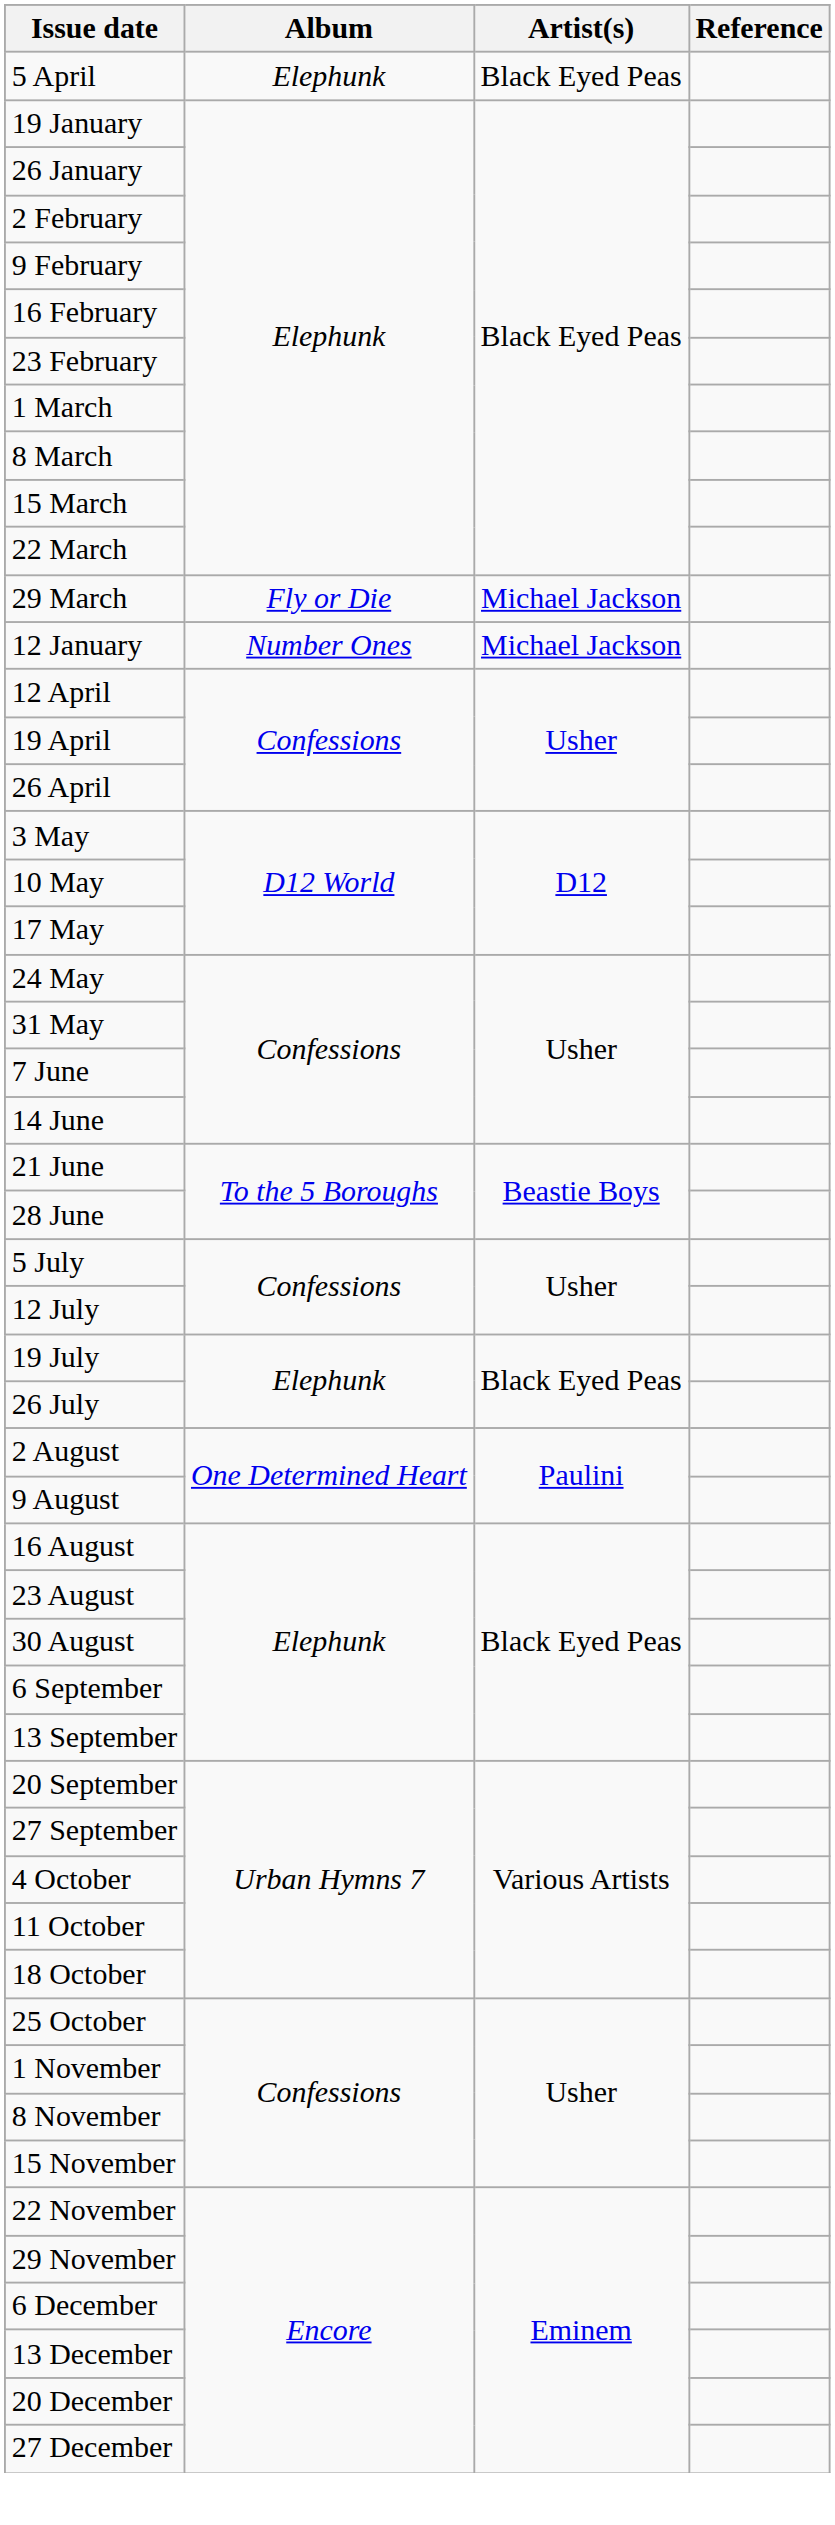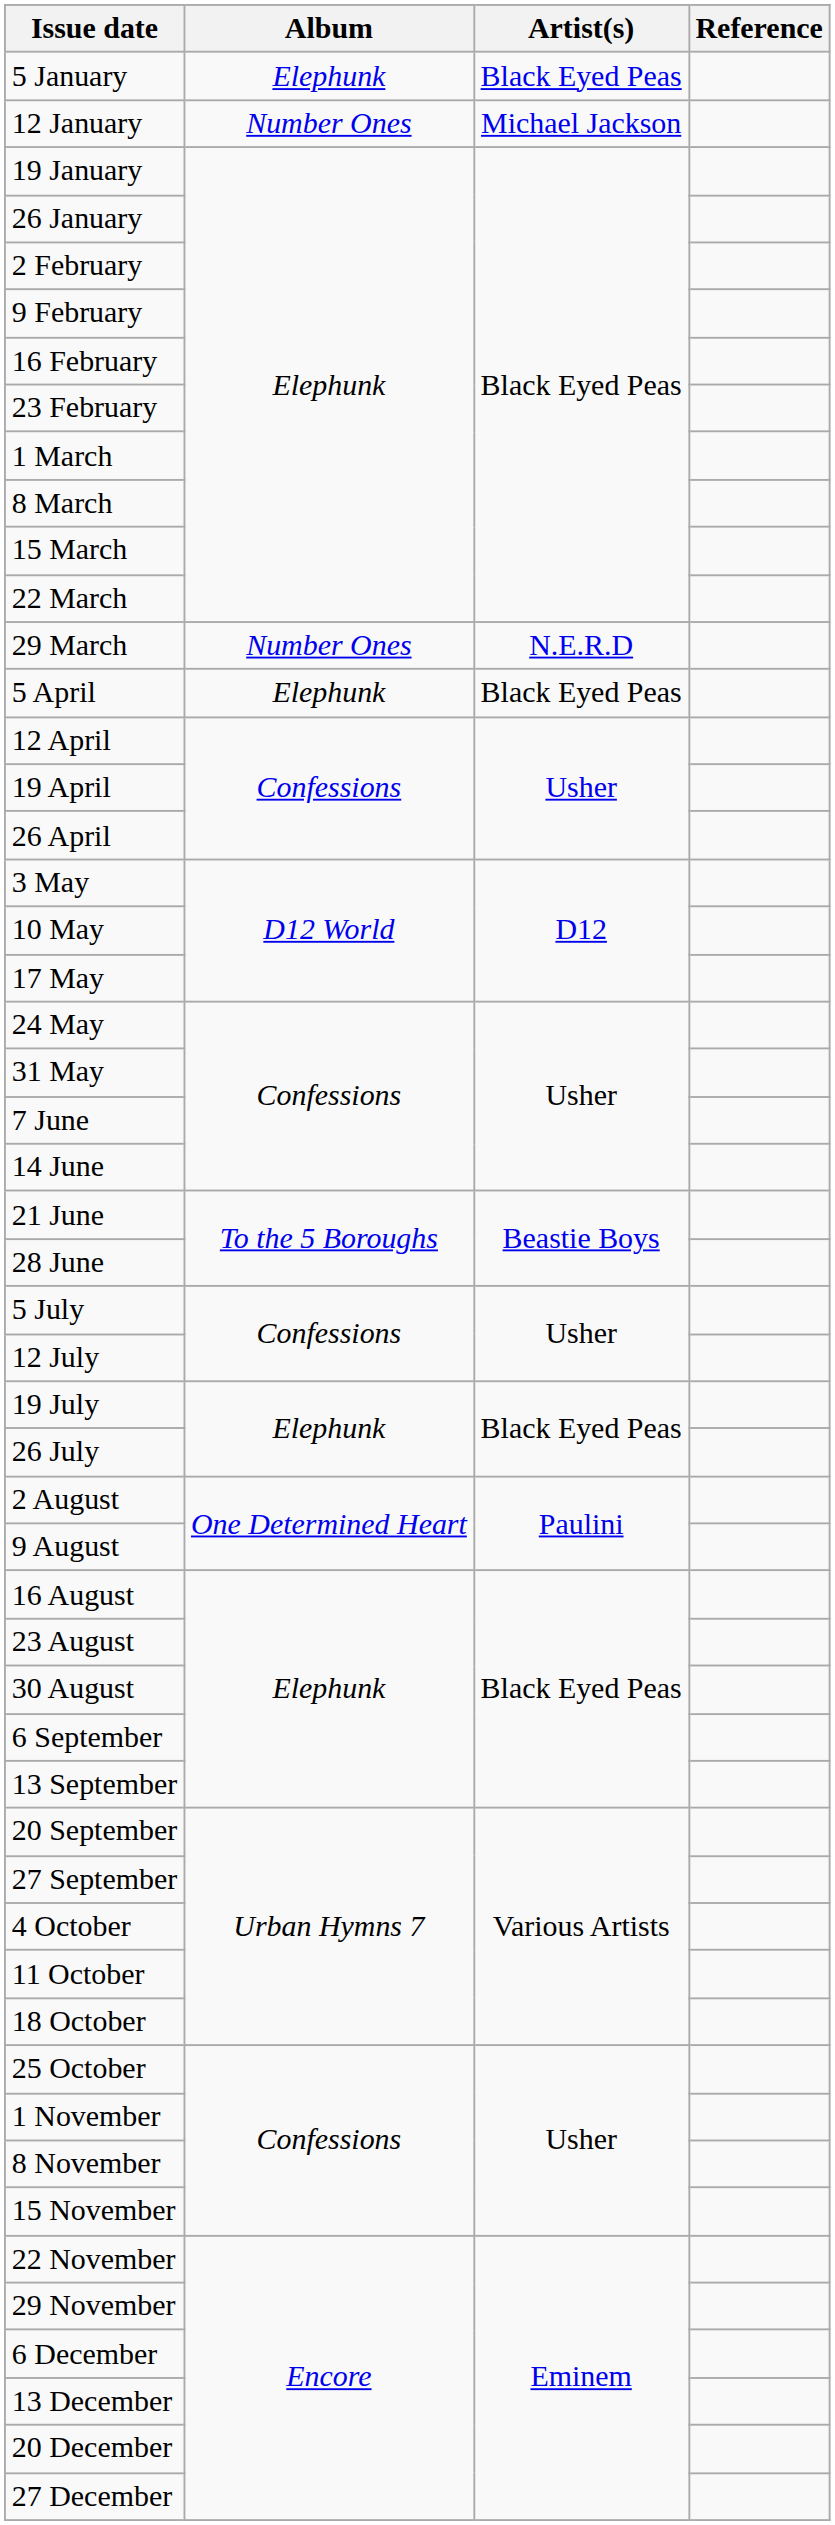+ row: 5 January | Elephunk | Black Eyed Peas
rows swapped: 12 January <-> 5 April
29 March | Album: Fly or Die -> Number Ones
29 March | Artist(s): Michael Jackson -> N.E.R.D
